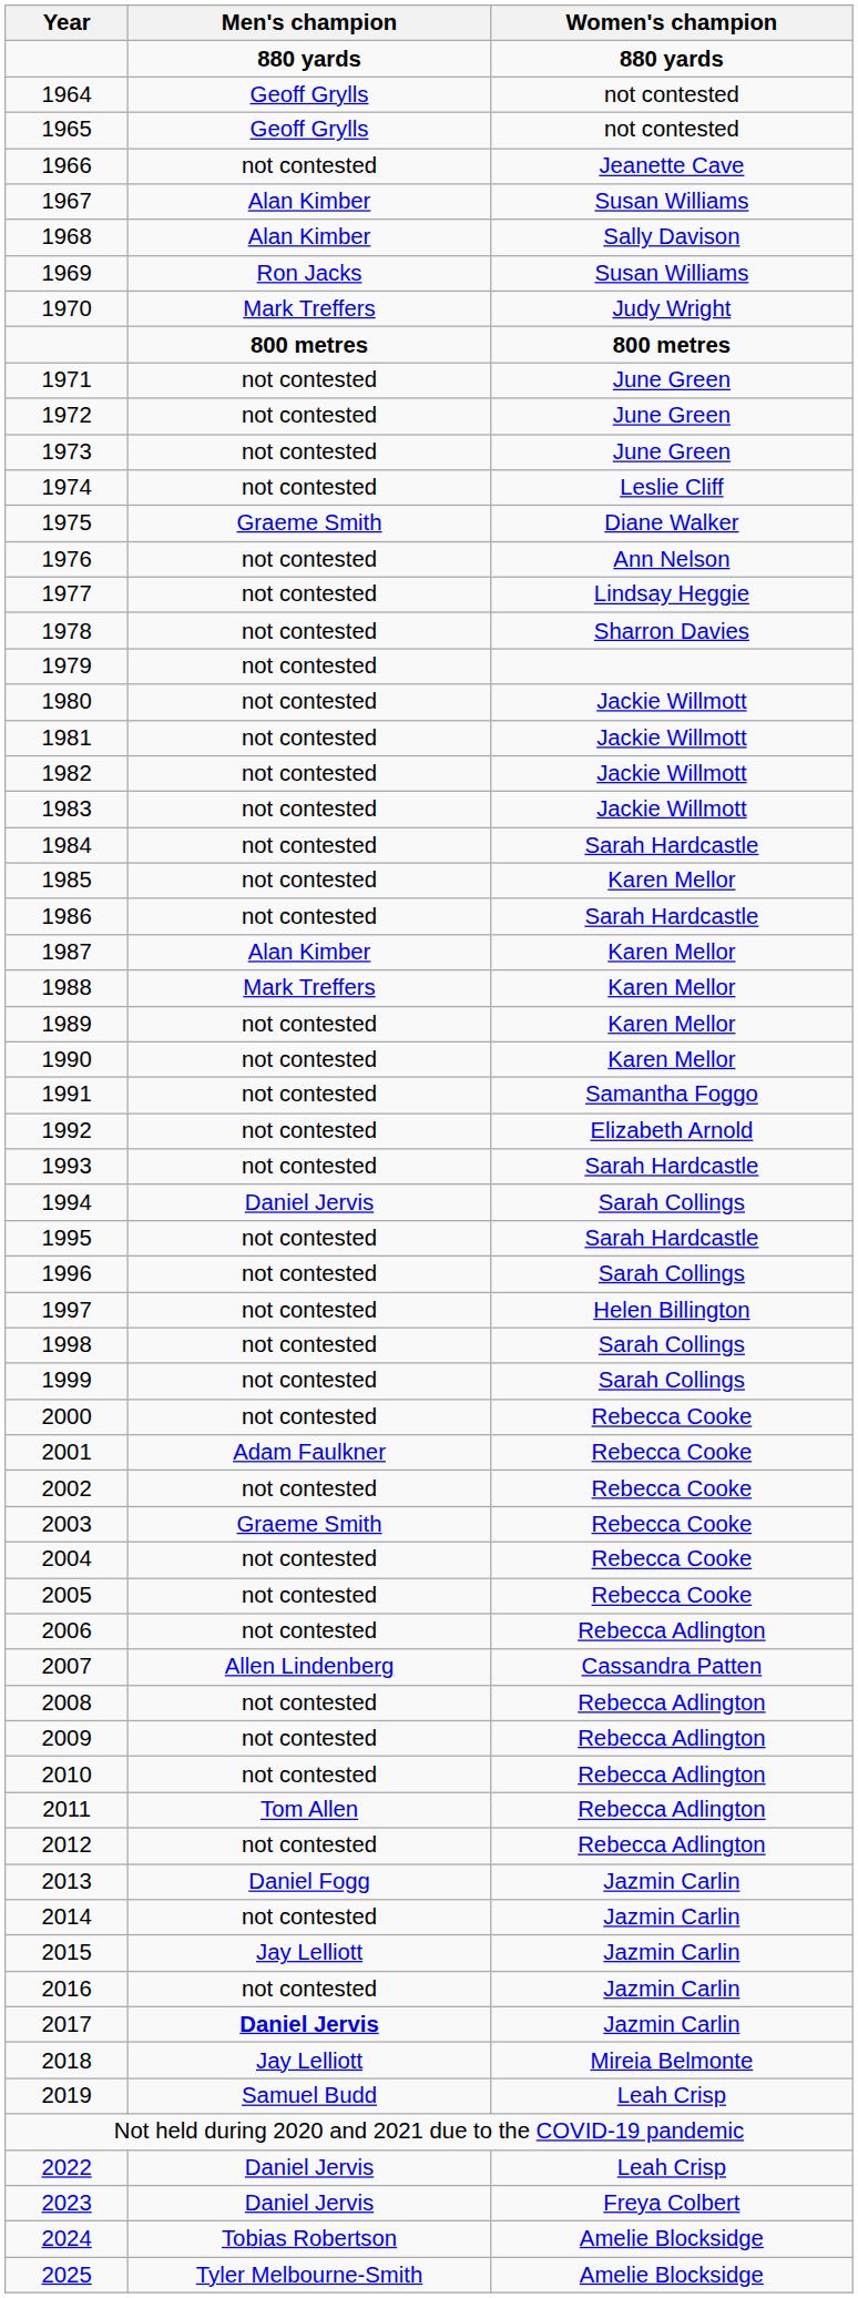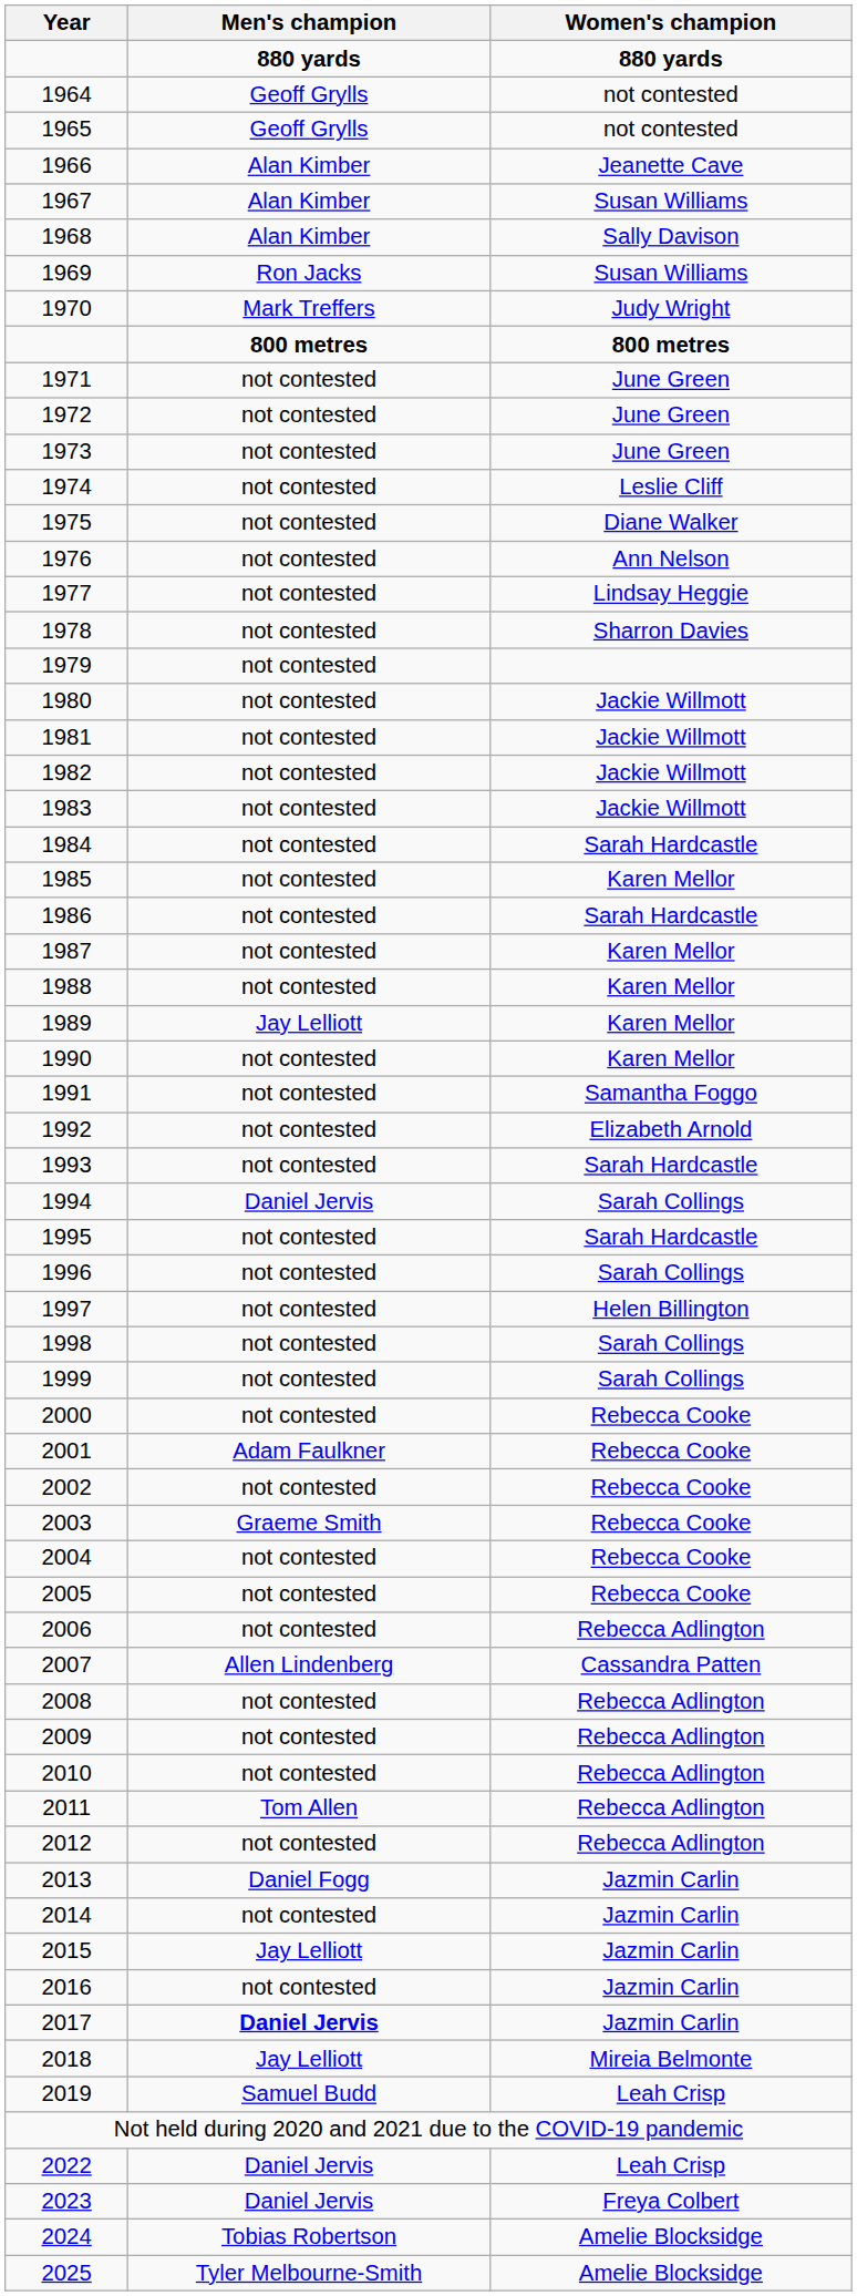1966 | Men's champion: not contested -> Alan Kimber
1975 | Men's champion: Graeme Smith -> not contested
1987 | Men's champion: Alan Kimber -> not contested
1988 | Men's champion: Mark Treffers -> not contested
1989 | Men's champion: not contested -> Jay Lelliott
